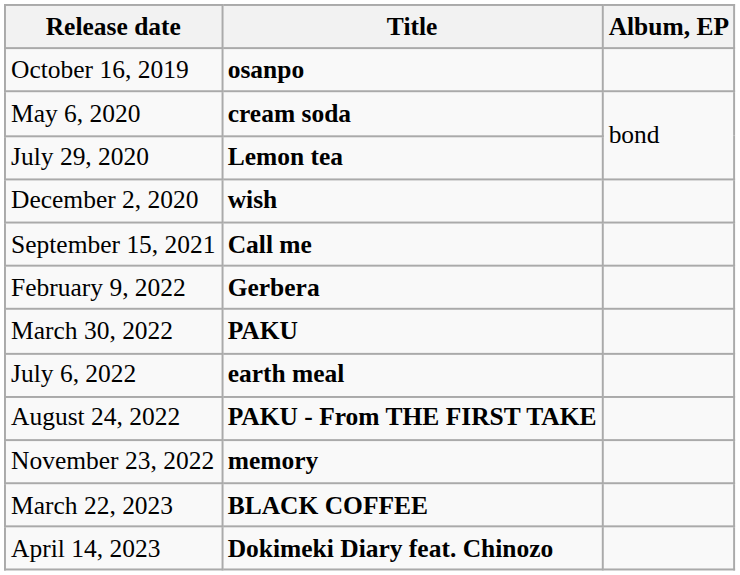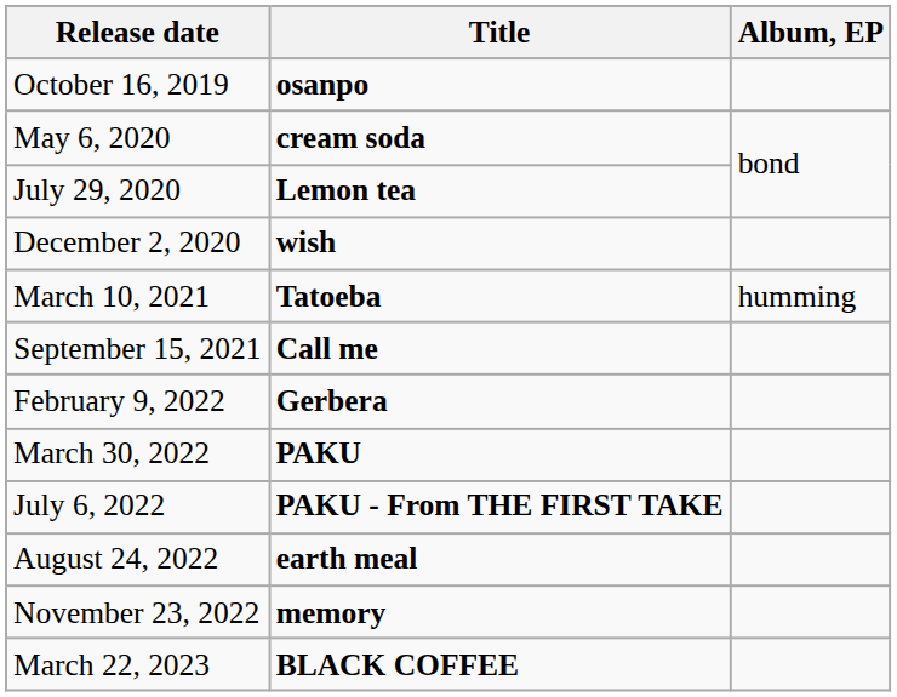+ row: March 10, 2021 | Tatoeba | humming
July 6, 2022 | Title: earth meal -> PAKU - From THE FIRST TAKE
August 24, 2022 | Title: PAKU - From THE FIRST TAKE -> earth meal
- row: April 14, 2023 | Dokimeki Diary feat. Chinozo
